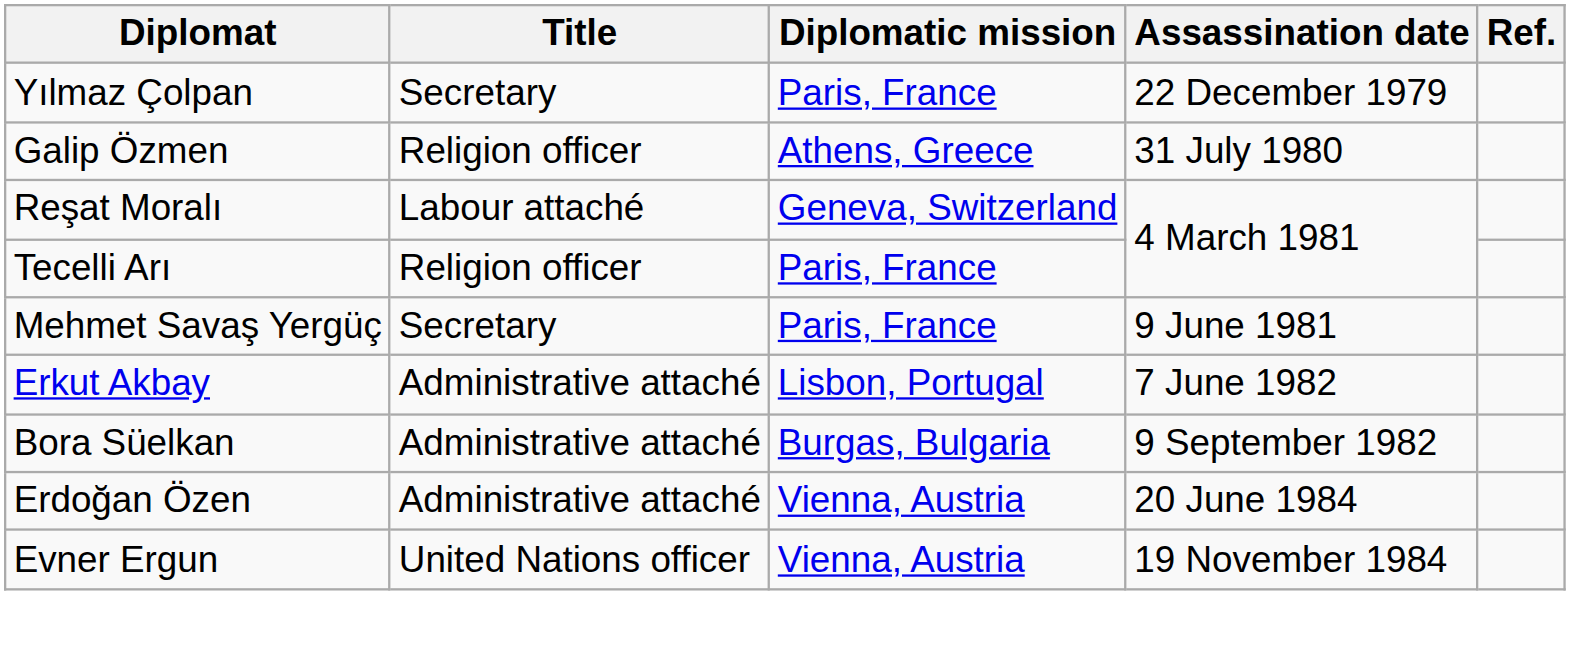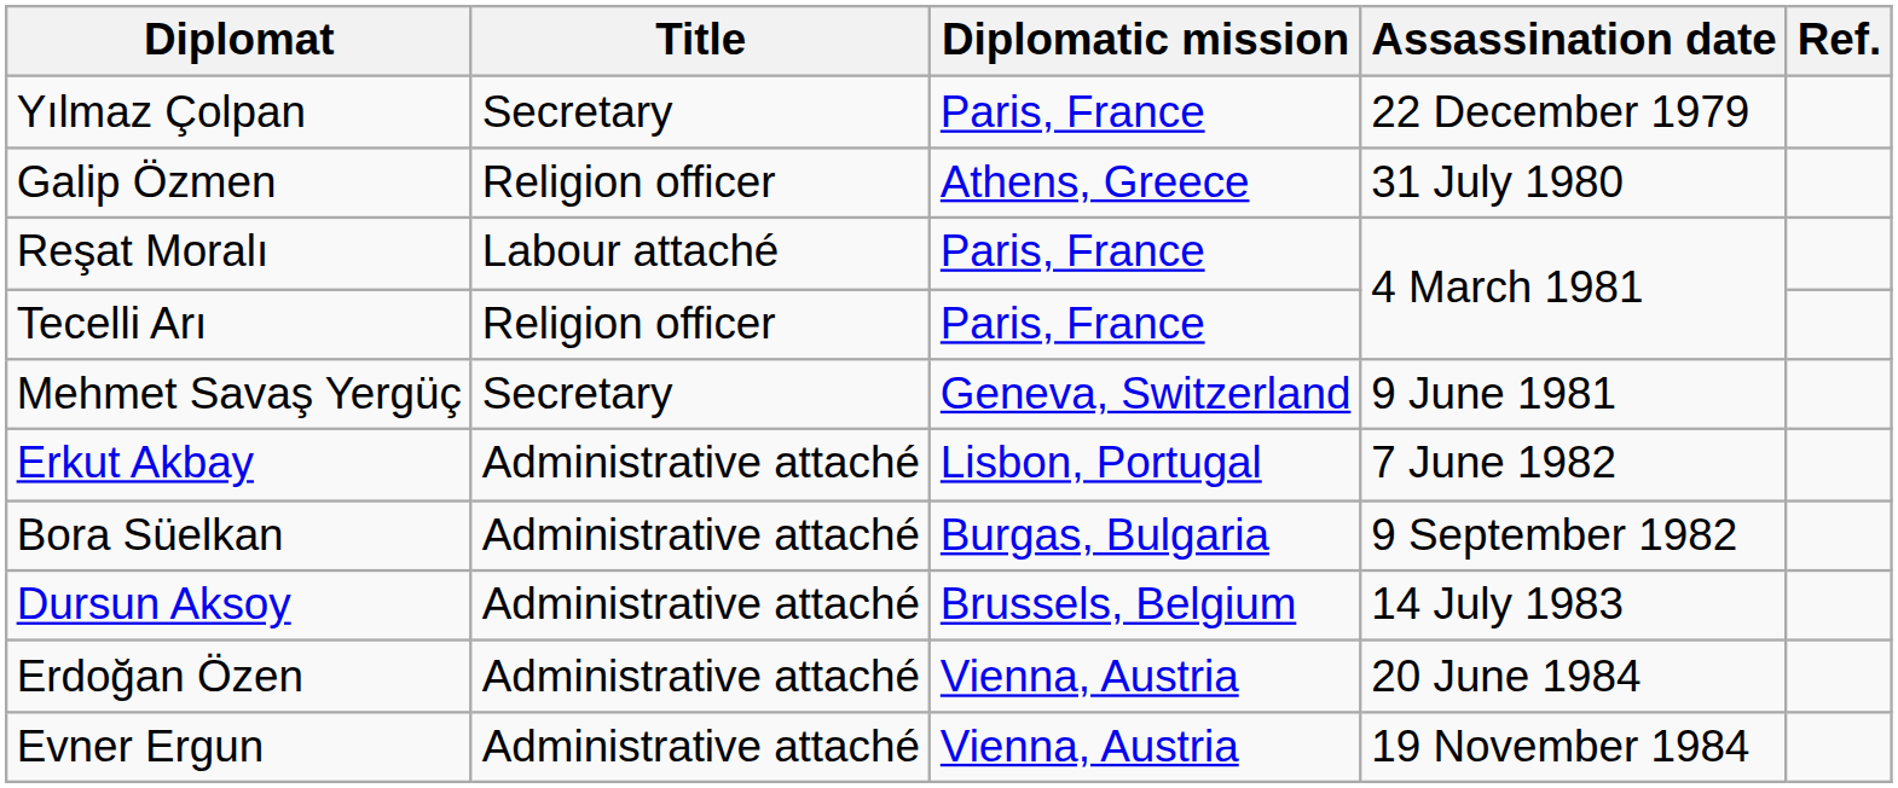Reşat Moralı | Diplomatic mission: Geneva, Switzerland -> Paris, France
Mehmet Savaş Yergüç | Diplomatic mission: Paris, France -> Geneva, Switzerland
+ row: Dursun Aksoy | Administrative attaché | Brussels, Belgium | 14 July 1983
Evner Ergun | Title: United Nations officer -> Administrative attaché
